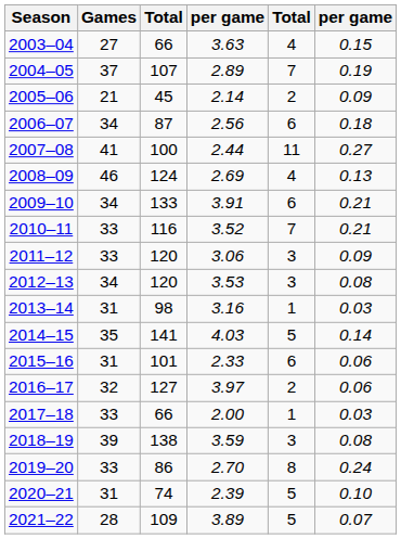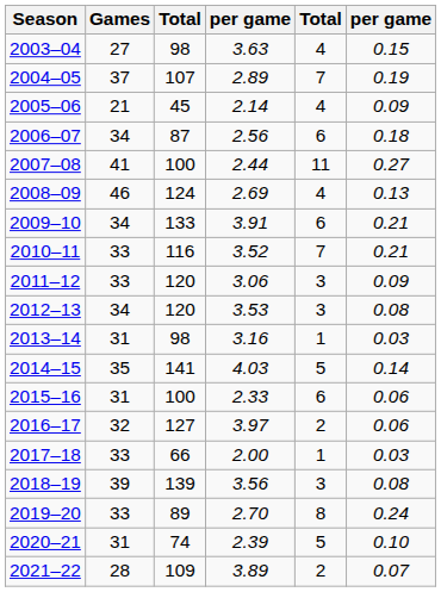2003–04 | column 3: 66 -> 98
2005–06 | column 5: 2 -> 4
2015–16 | column 3: 101 -> 100
2018–19 | column 3: 138 -> 139
2018–19 | column 4: 3.59 -> 3.56
2019–20 | column 3: 86 -> 89
2021–22 | column 5: 5 -> 2
